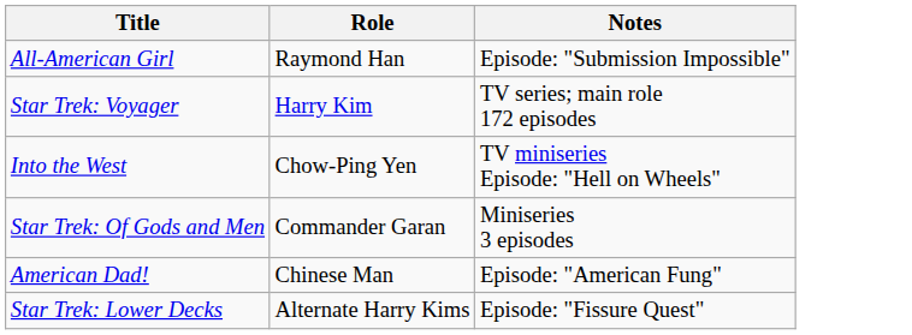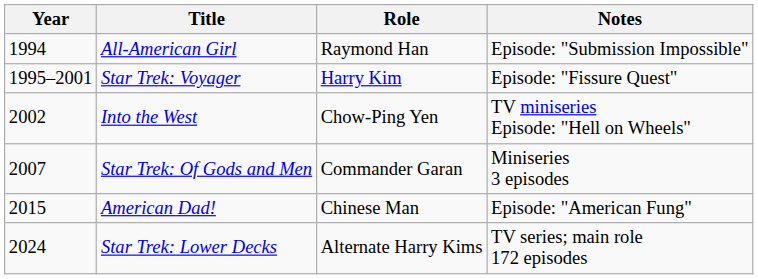+ column: Year | 1994 | 1995–2001 | 2002 | 2007 | 2015 | 2024
Star Trek: Voyager | Notes: TV series; main role 172 episodes -> Episode: "Fissure Quest"
Star Trek: Lower Decks | Notes: Episode: "Fissure Quest" -> TV series; main role 172 episodes
